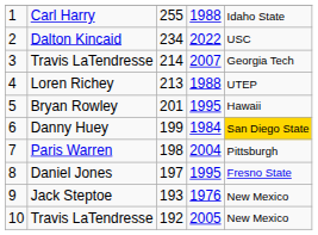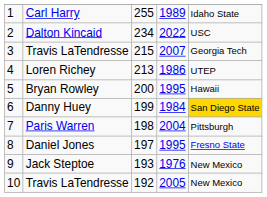Carl Harry | column 4: 1988 -> 1989
3 / Travis LaTendresse | column 3: 214 -> 215
Loren Richey | column 4: 1988 -> 1986
Bryan Rowley | column 3: 201 -> 200
